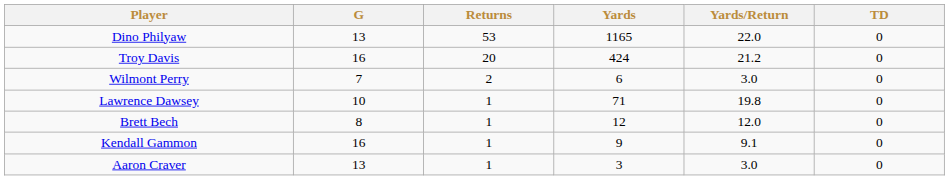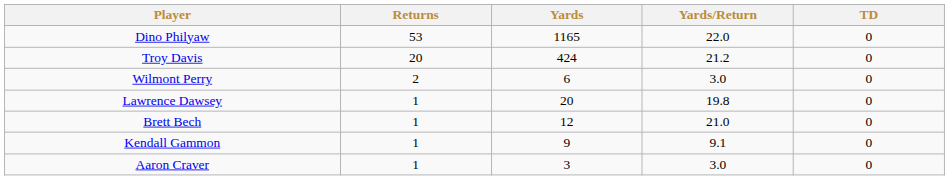- column: G | 13 | 16 | 7 | 10 | 8 | 16 | 13
Lawrence Dawsey | Yards: 71 -> 20
Brett Bech | Yards/Return: 12.0 -> 21.0
